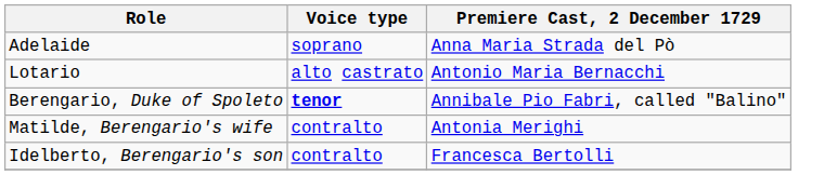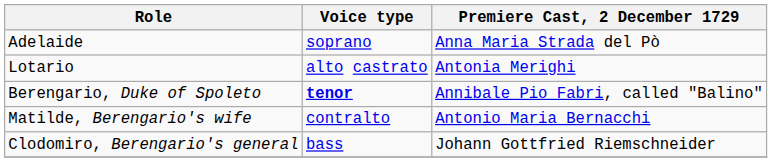Lotario | Premiere Cast, 2 December 1729: Antonio Maria Bernacchi -> Antonia Merighi
Matilde, Berengario's wife | Premiere Cast, 2 December 1729: Antonia Merighi -> Antonio Maria Bernacchi
- row: Idelberto, Berengario's son | contralto | Francesca Bertolli
+ row: Clodomiro, Berengario's general | bass | Johann Gottfried Riemschneider
